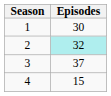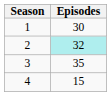3 | Episodes: 37 -> 35
